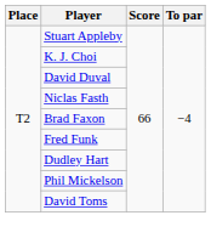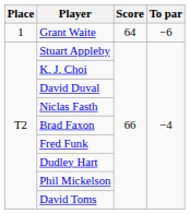+ row: 1 | Grant Waite | 64 | −6
